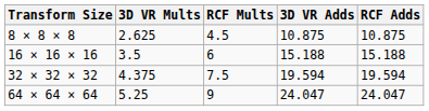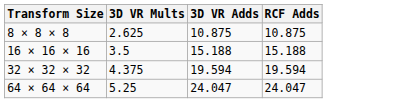- column: RCF Mults | 4.5 | 6 | 7.5 | 9
